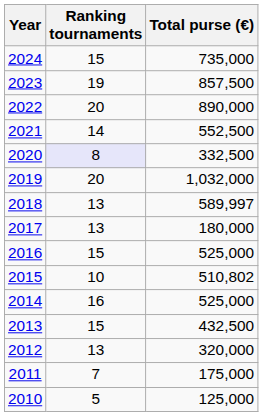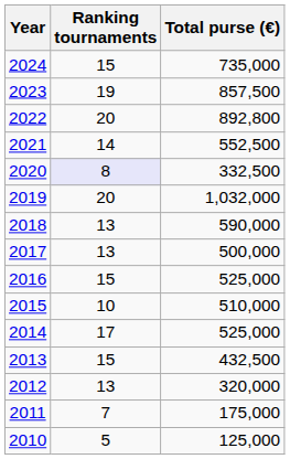2022 | Total purse (€): 890,000 -> 892,800
2018 | Total purse (€): 589,997 -> 590,000
2017 | Total purse (€): 180,000 -> 500,000
2015 | Total purse (€): 510,802 -> 510,000
2014 | Ranking tournaments: 16 -> 17
